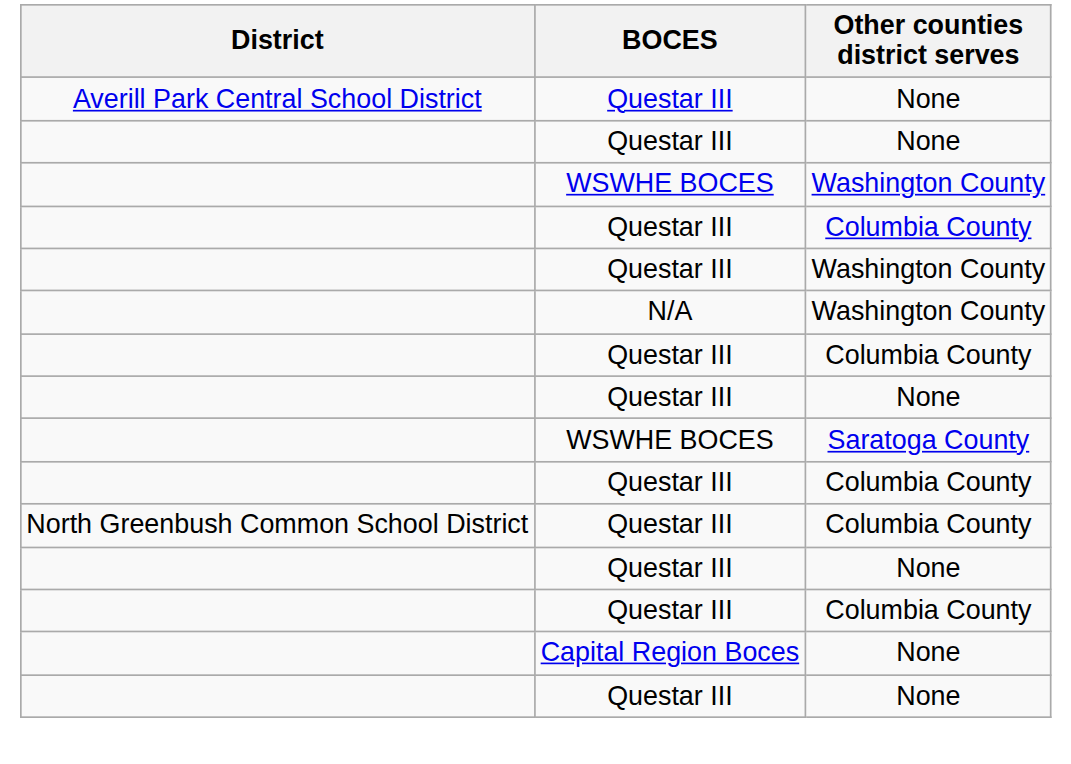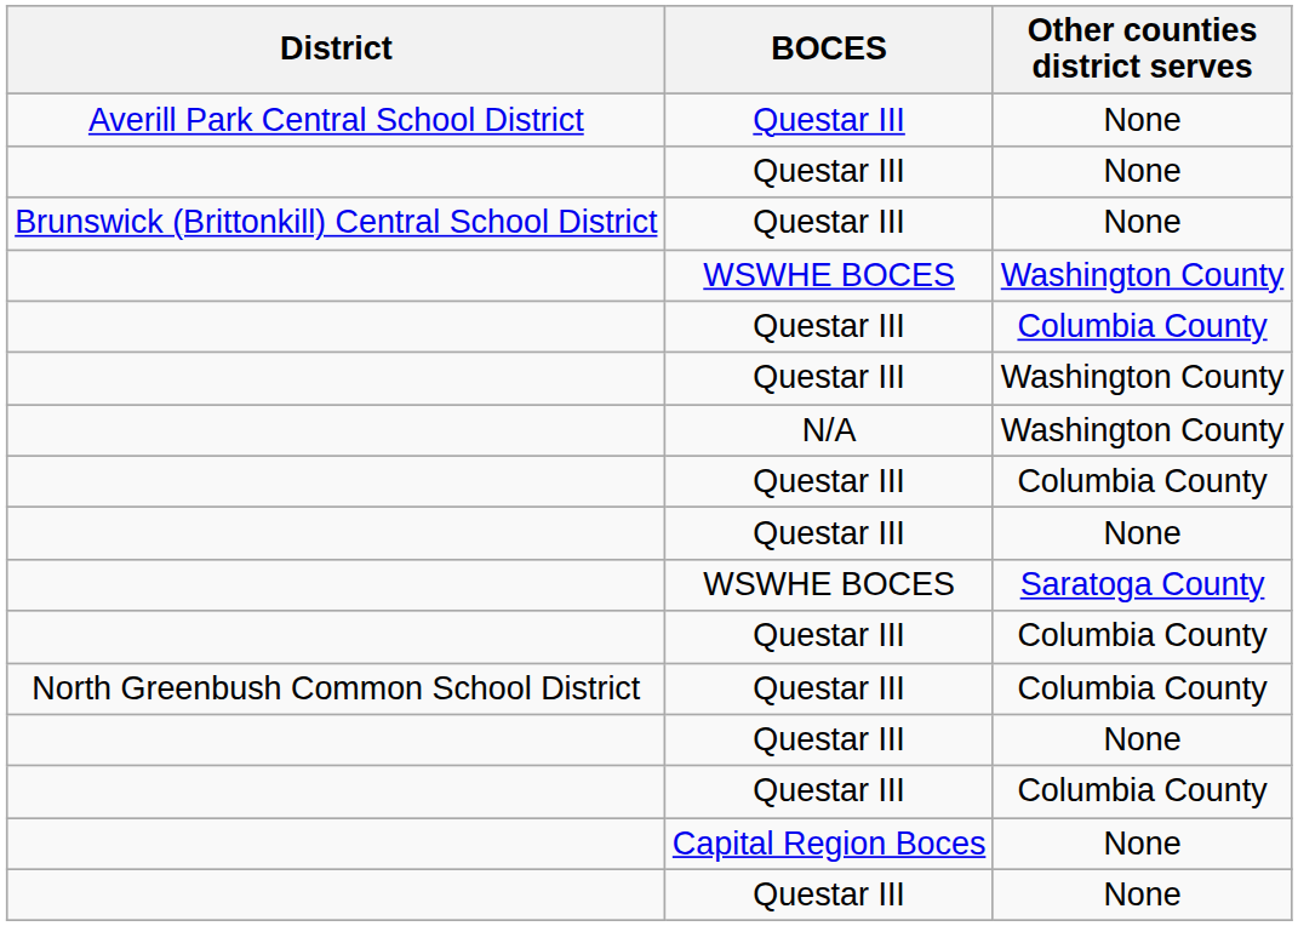+ row: Brunswick (Brittonkill) Central School District | Questar III | None
